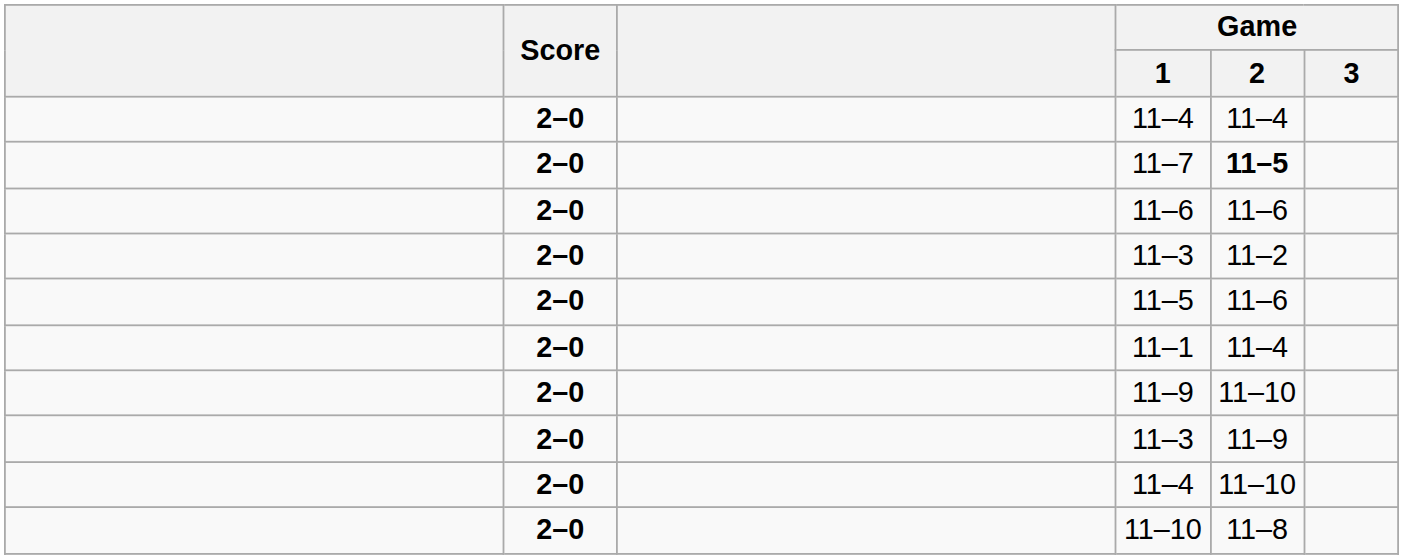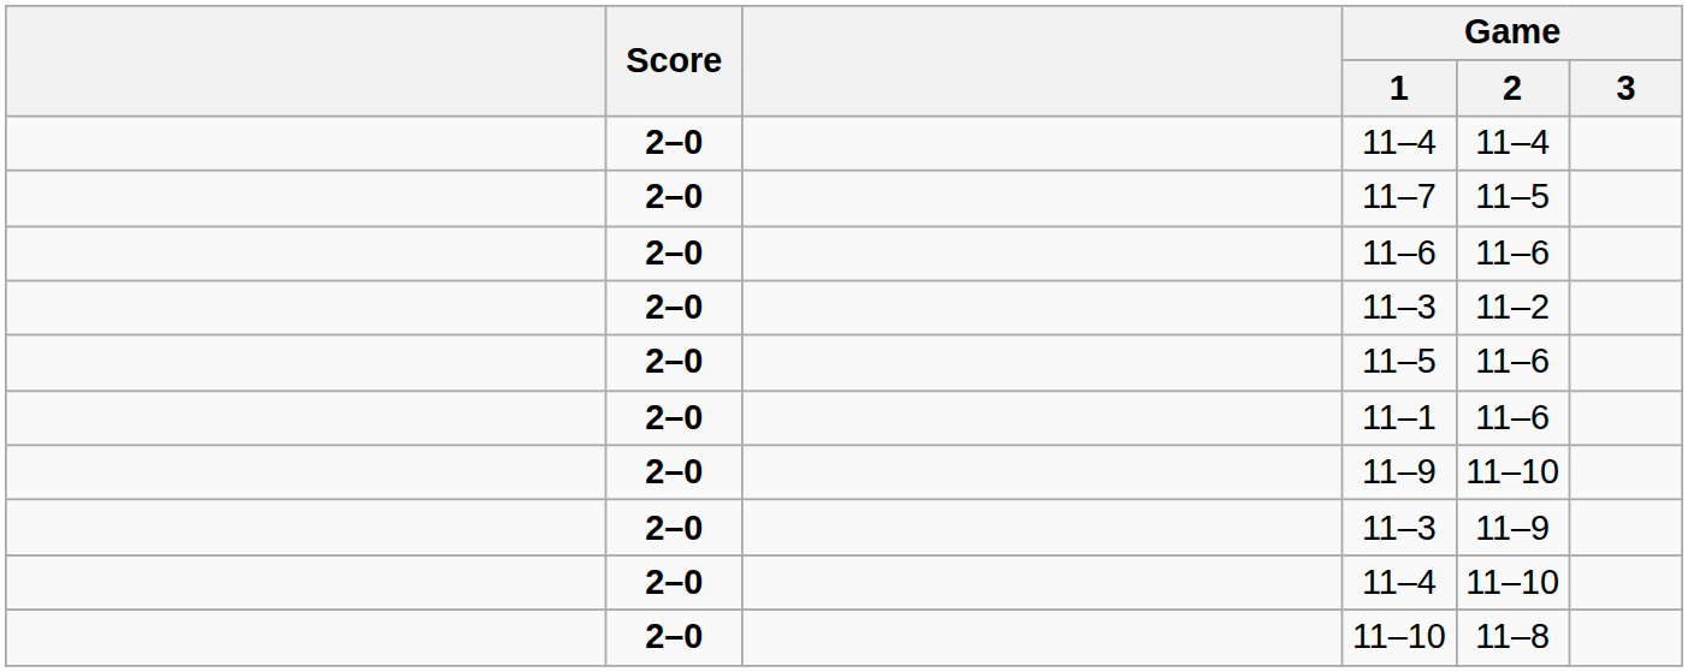11–7 | Game / 2: bold -> normal
11–1 | Game / 2: 11–4 -> 11–6
